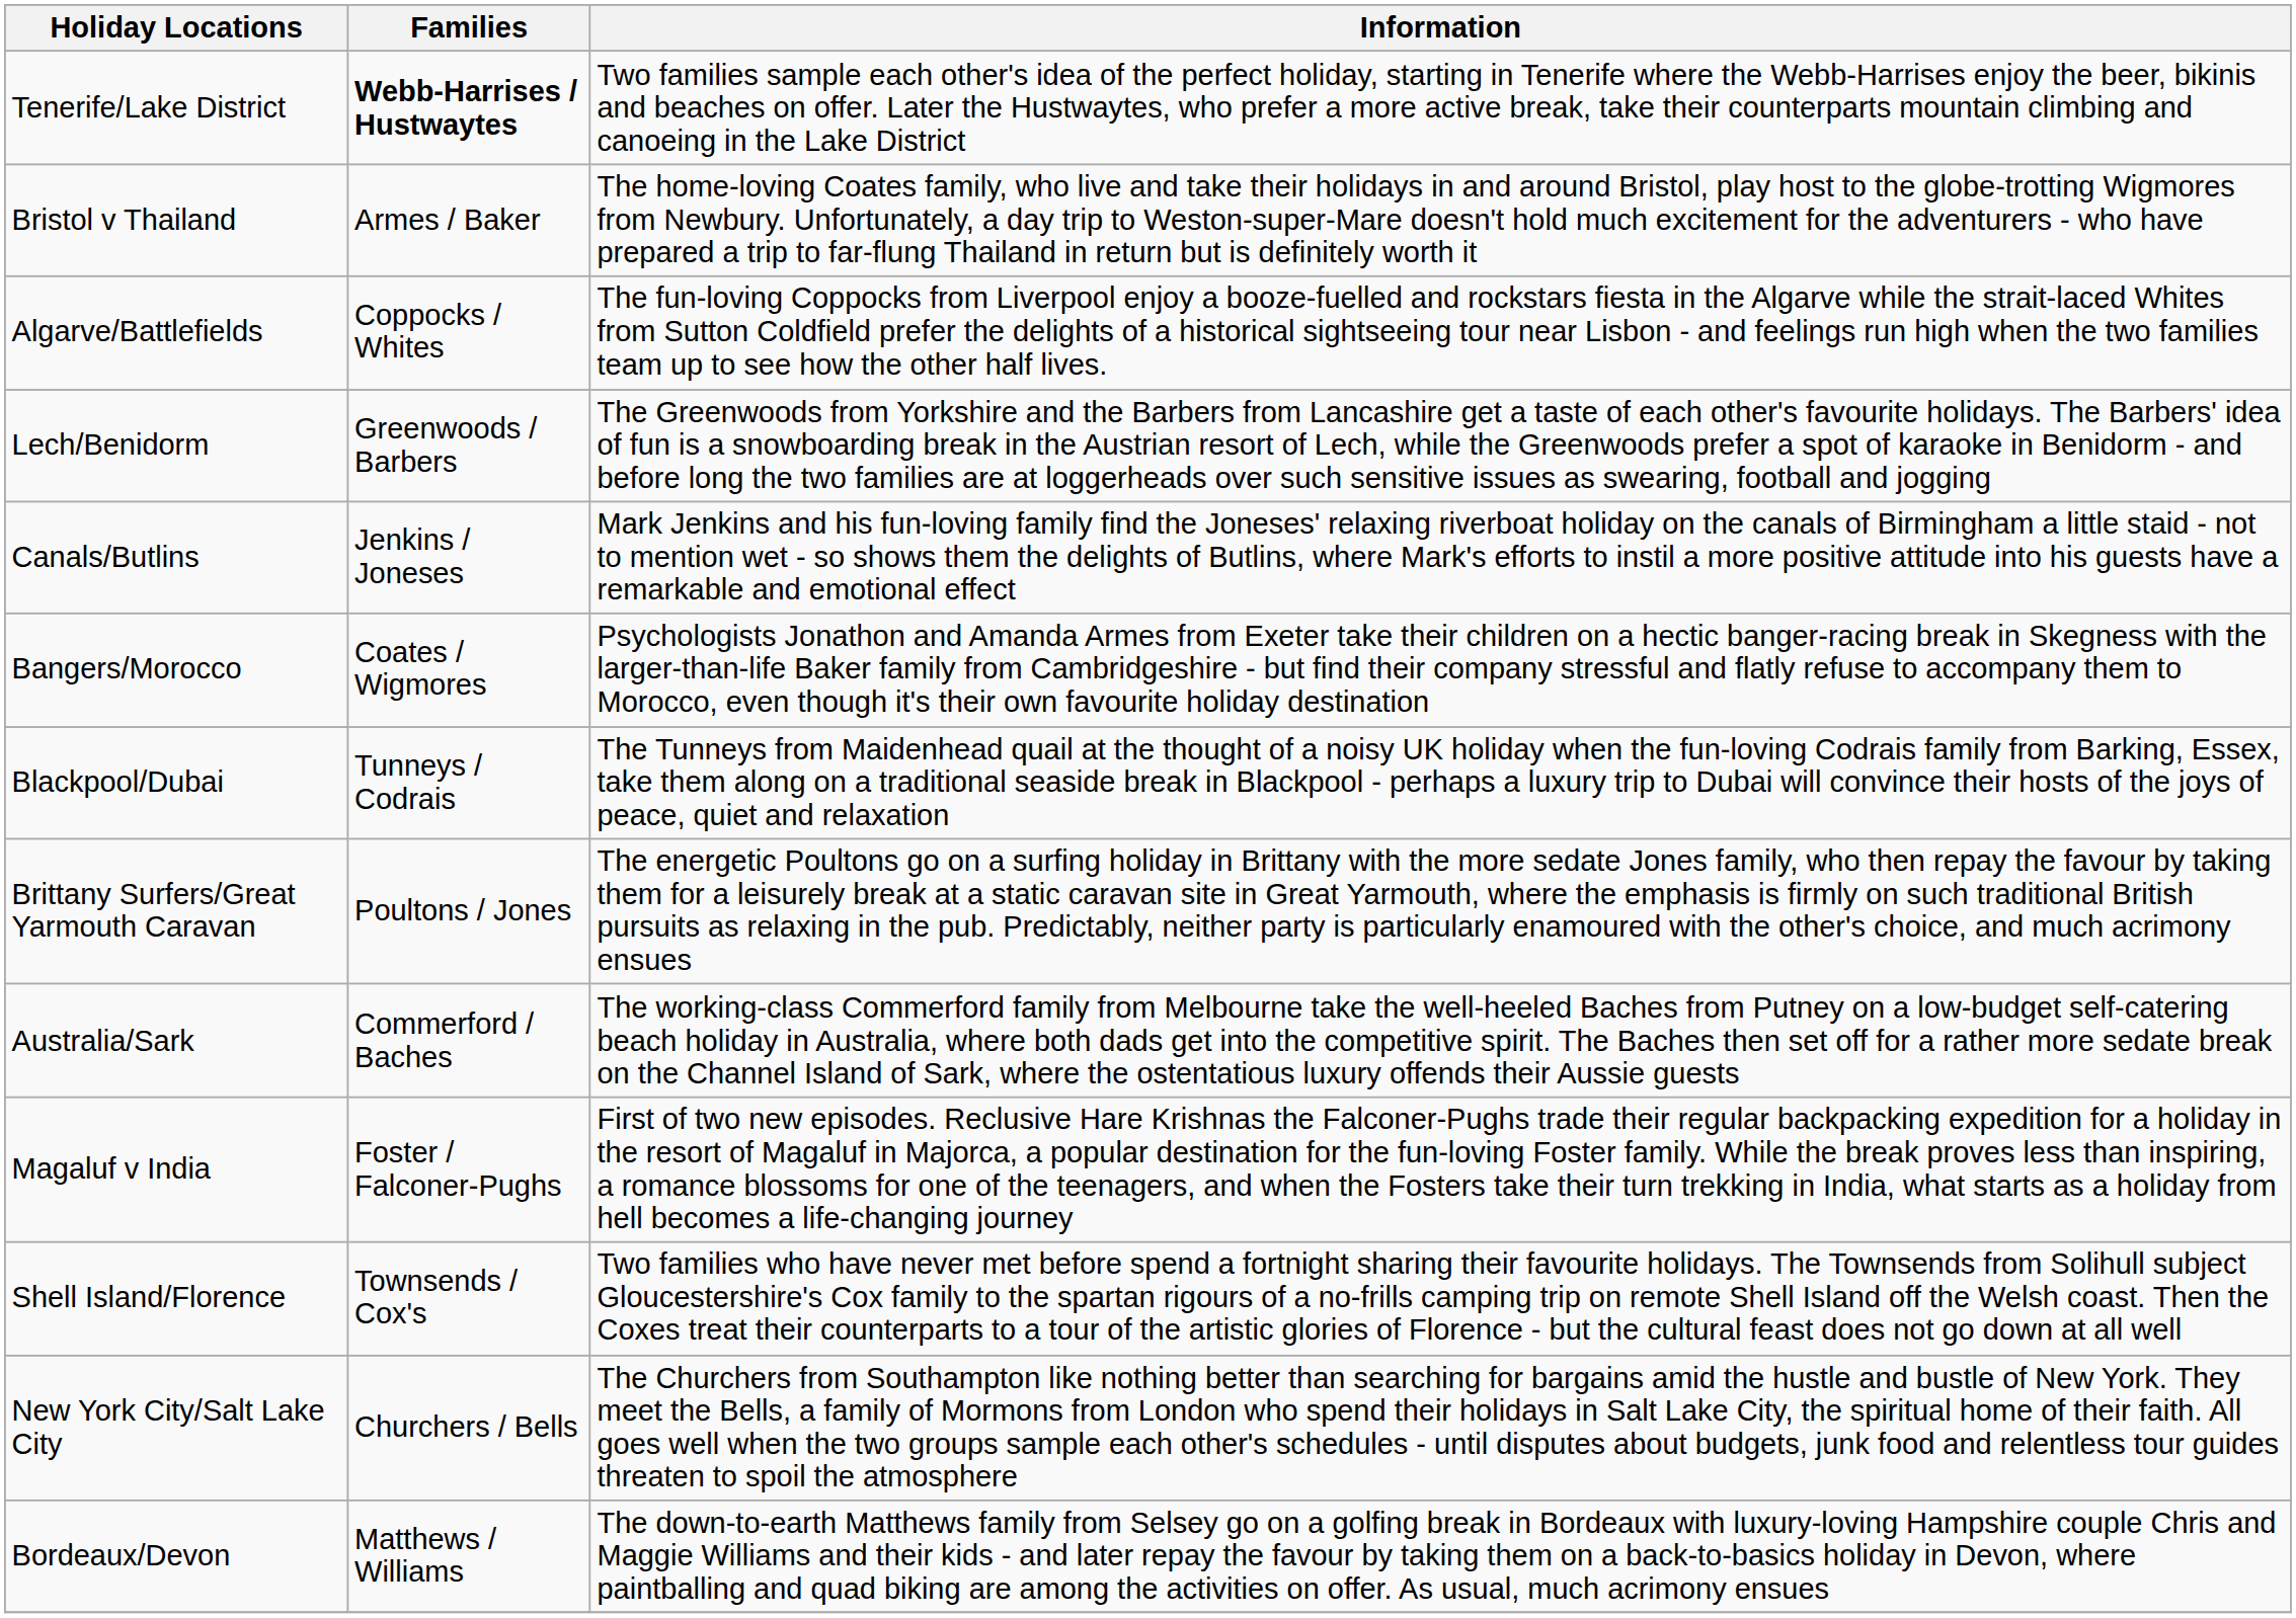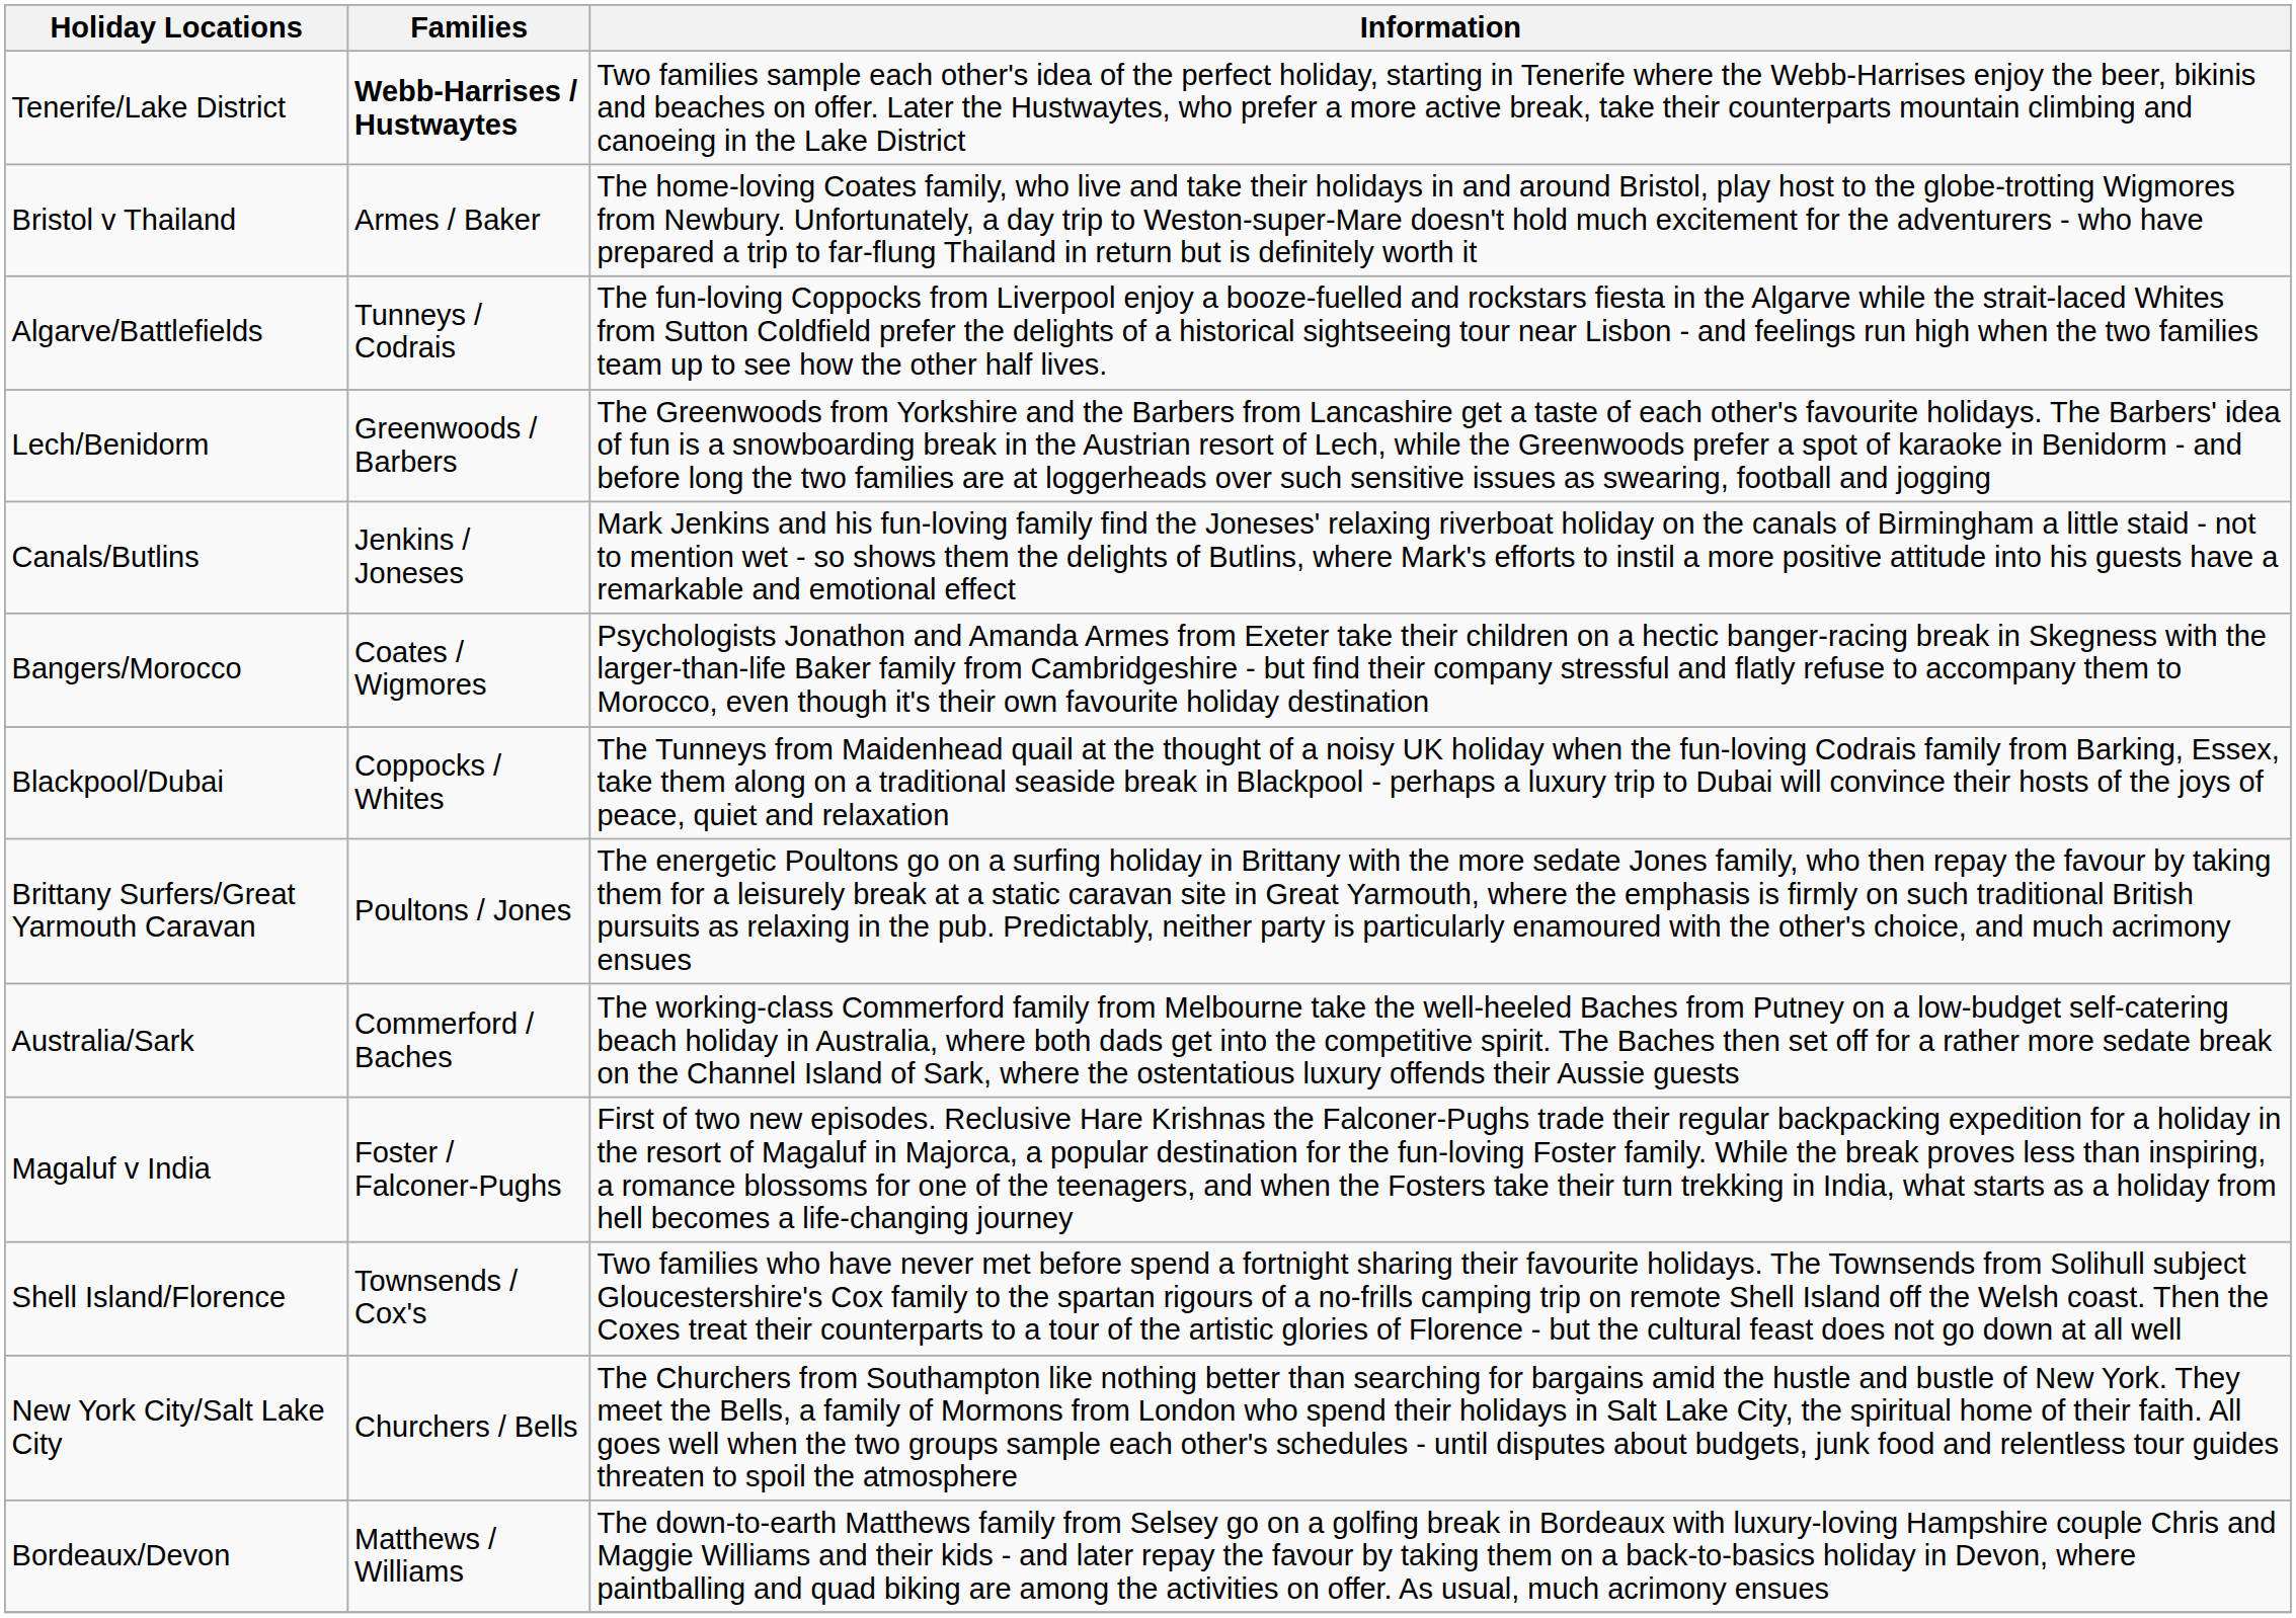Algarve/Battlefields | Families: Coppocks / Whites -> Tunneys / Codrais
Blackpool/Dubai | Families: Tunneys / Codrais -> Coppocks / Whites
